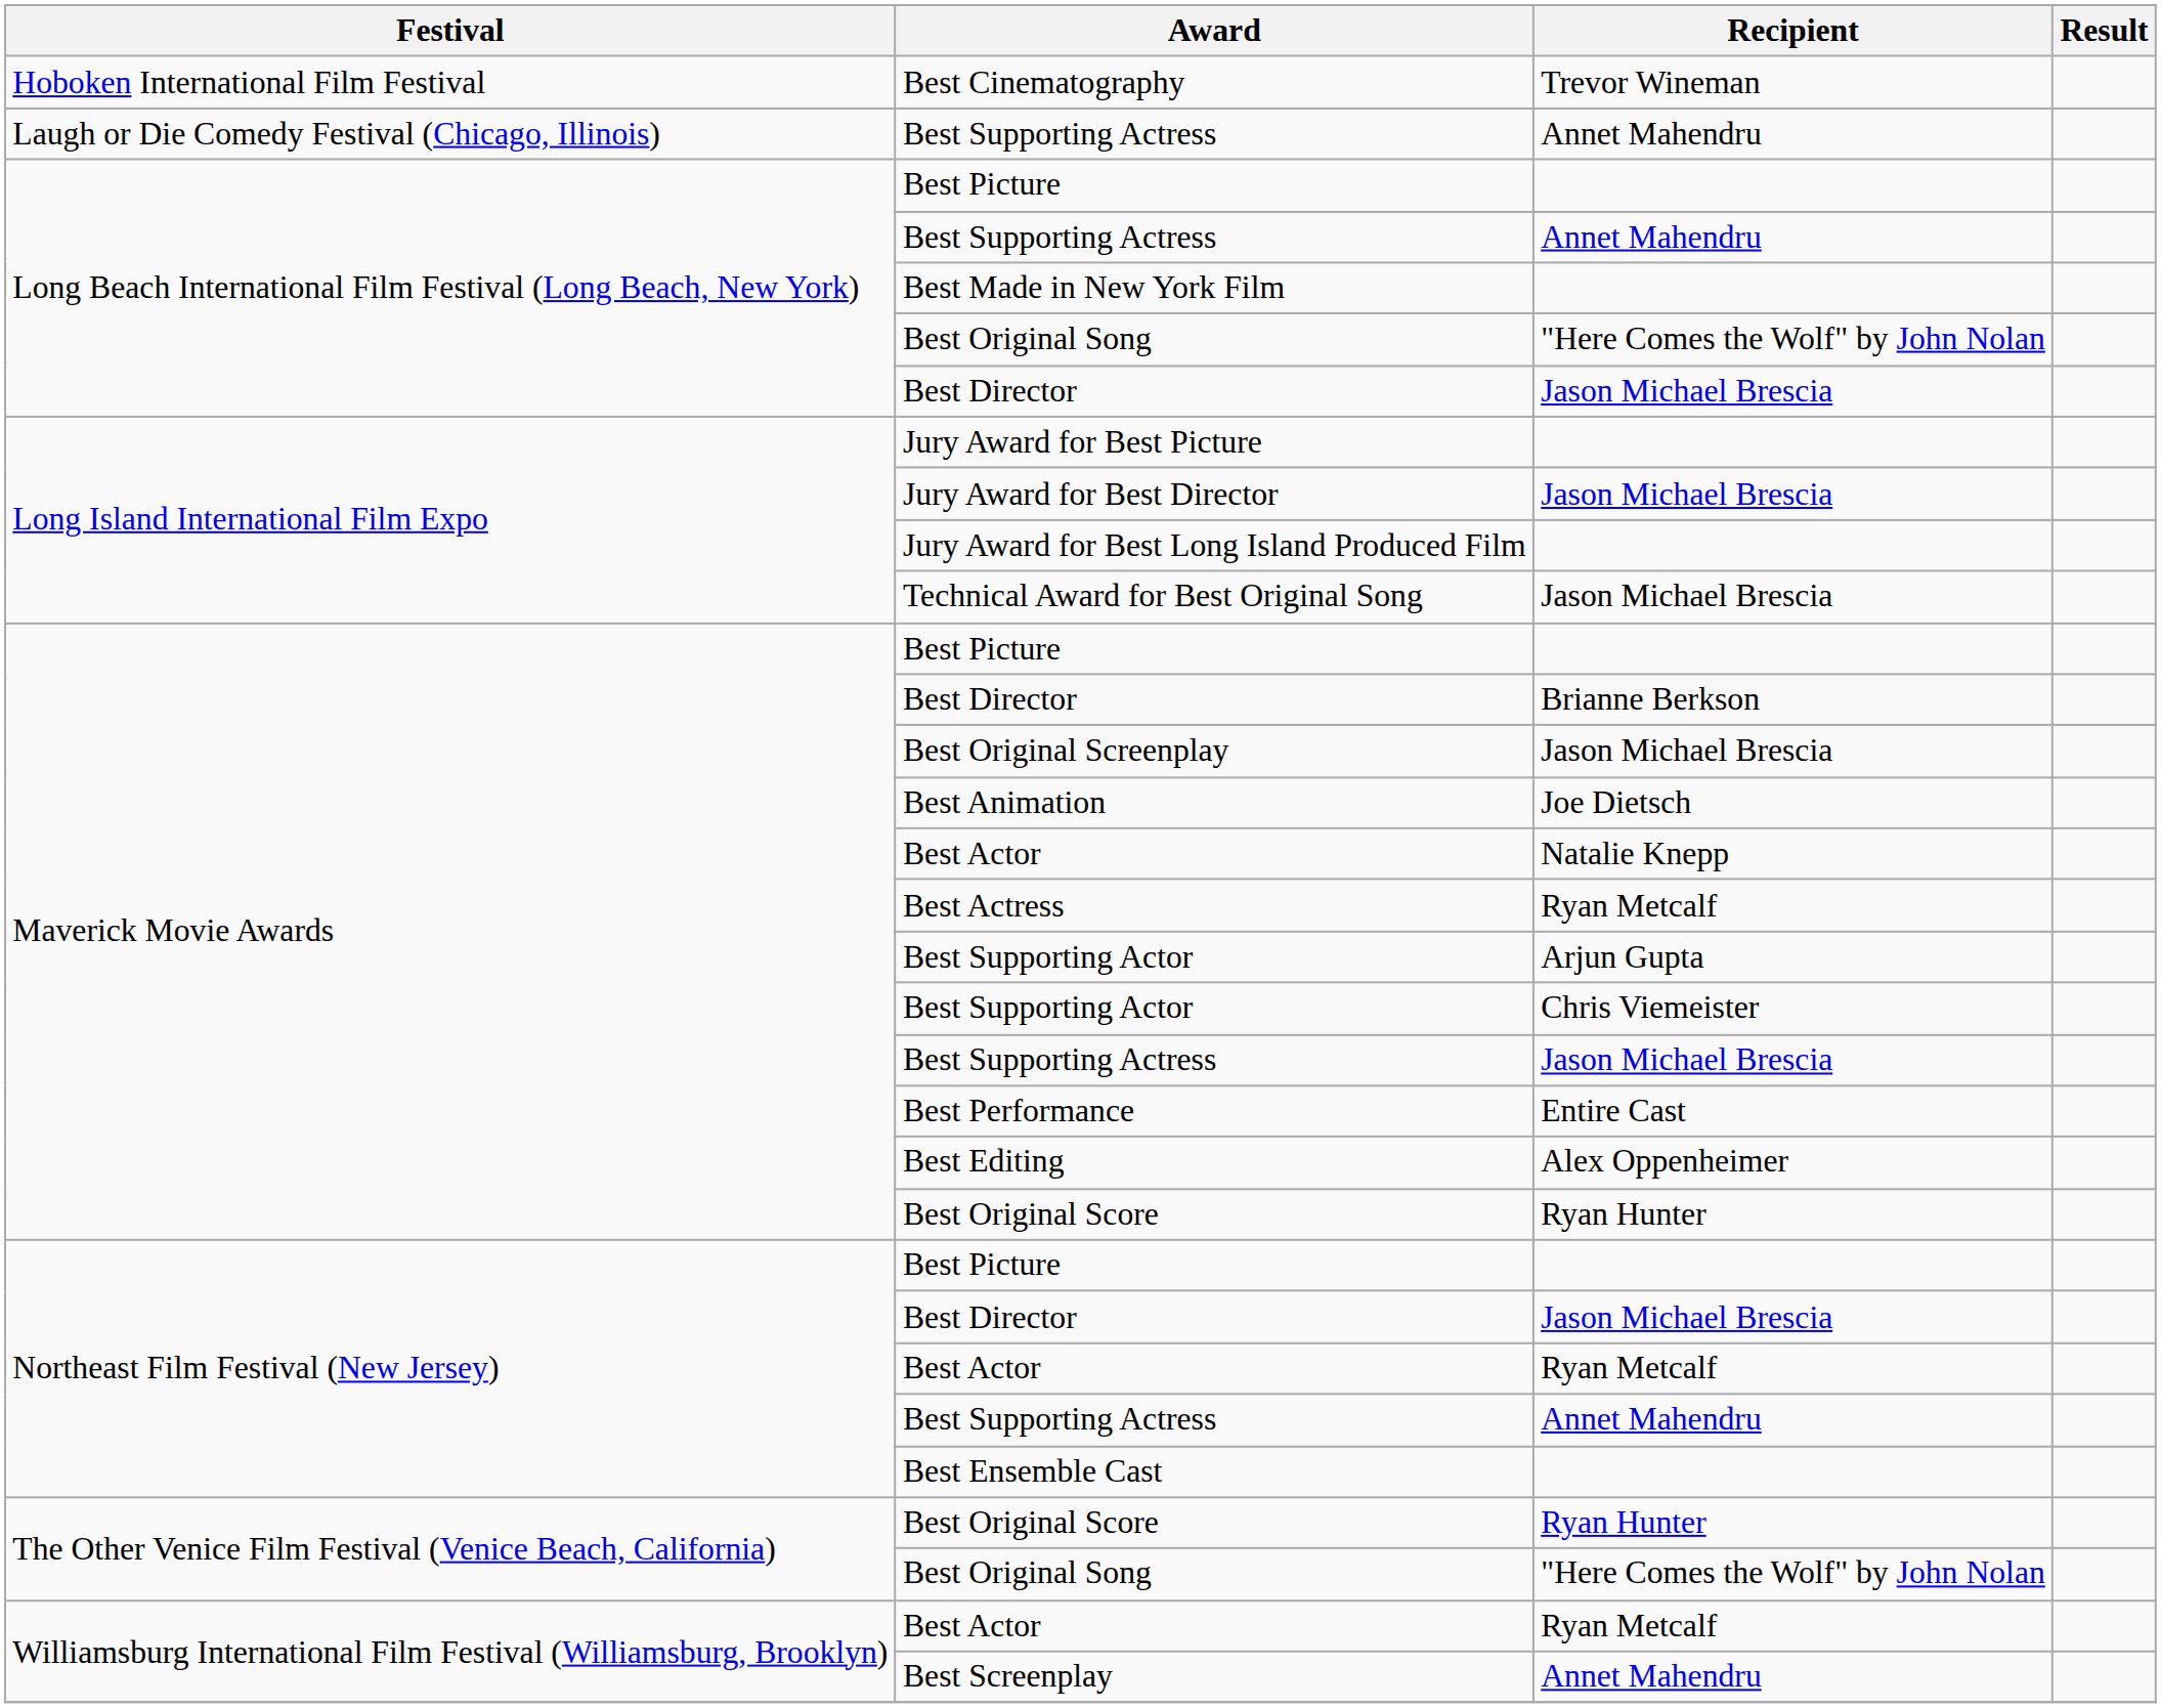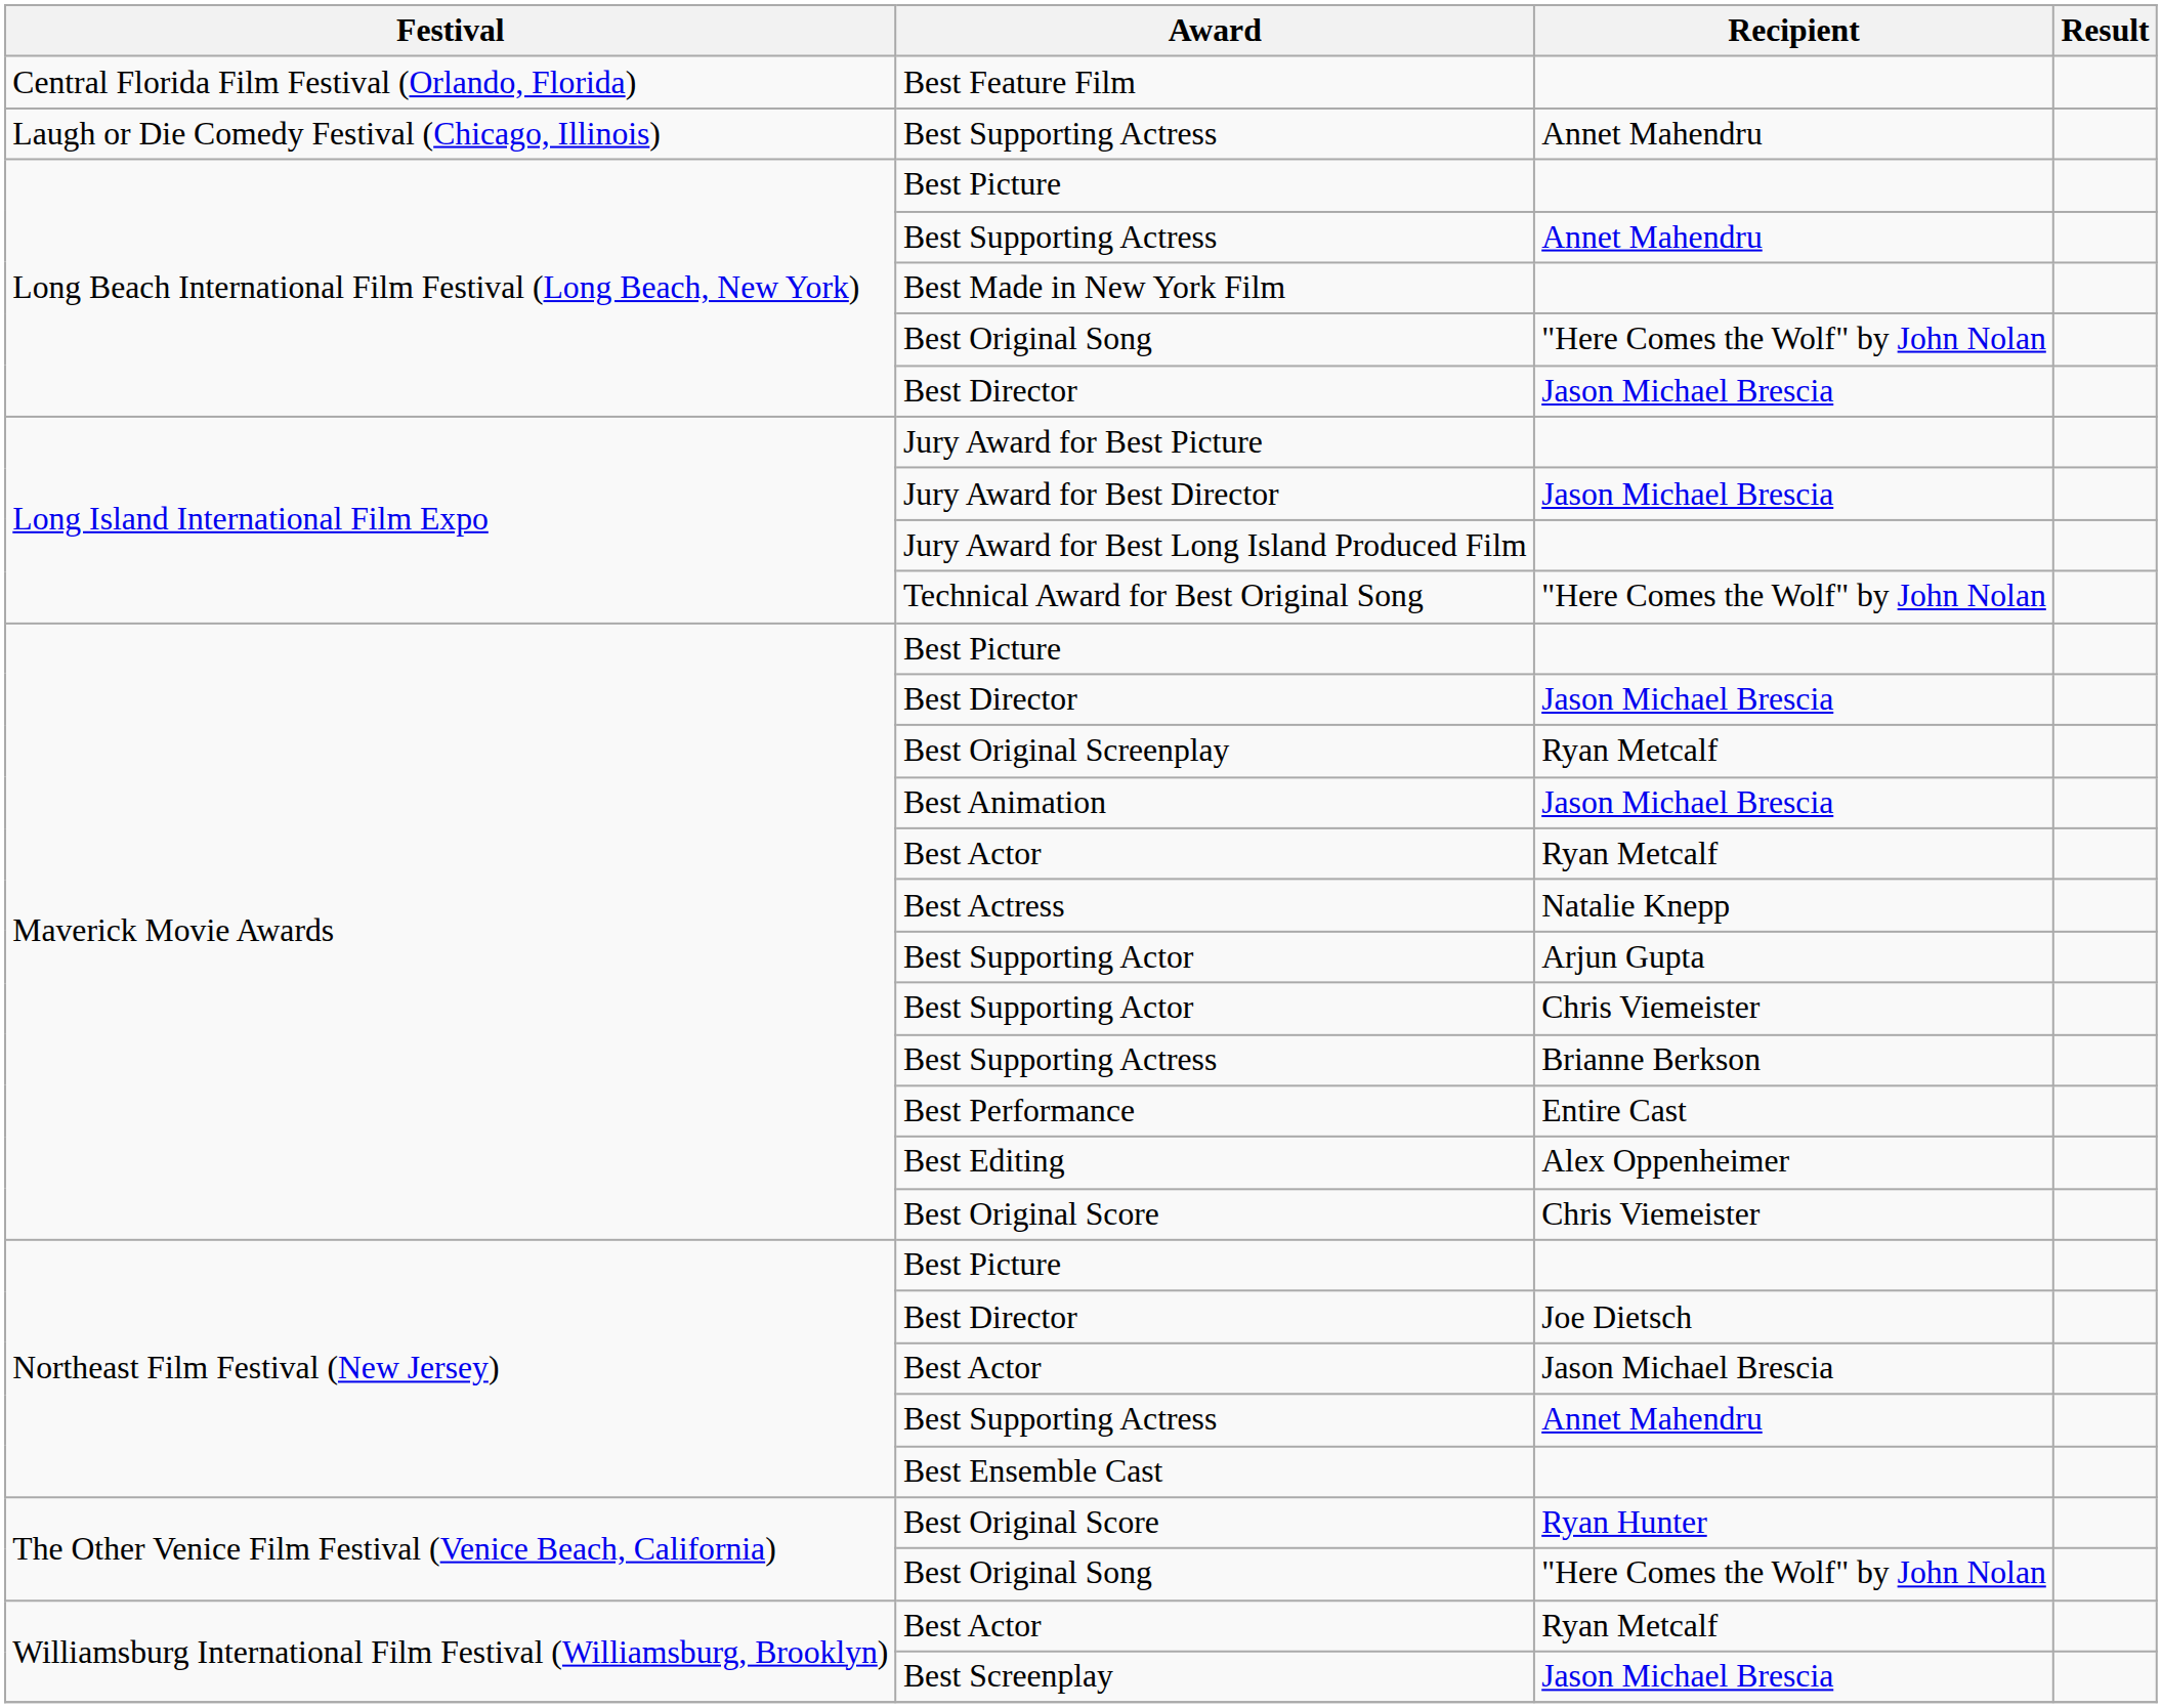+ row: Central Florida Film Festival (Orlando, Florida) | Best Feature Film
- row: Hoboken International Film Festival | Best Cinematography | Trevor Wineman
Technical Award for Best Original Song | Recipient: Jason Michael Brescia -> "Here Comes the Wolf" by John Nolan
Maverick Movie Awards / Best Director | Recipient: Brianne Berkson -> Jason Michael Brescia
Best Original Screenplay | Recipient: Jason Michael Brescia -> Ryan Metcalf
Best Animation | Recipient: Joe Dietsch -> Jason Michael Brescia
Maverick Movie Awards / Best Actor | Recipient: Natalie Knepp -> Ryan Metcalf
Best Actress | Recipient: Ryan Metcalf -> Natalie Knepp
Maverick Movie Awards / Best Supporting Actress | Recipient: Jason Michael Brescia -> Brianne Berkson
Maverick Movie Awards / Best Original Score | Recipient: Ryan Hunter -> Chris Viemeister
Northeast Film Festival (New Jersey) / Best Director | Recipient: Jason Michael Brescia -> Joe Dietsch
Northeast Film Festival (New Jersey) / Best Actor | Recipient: Ryan Metcalf -> Jason Michael Brescia
Best Screenplay | Recipient: Annet Mahendru -> Jason Michael Brescia
